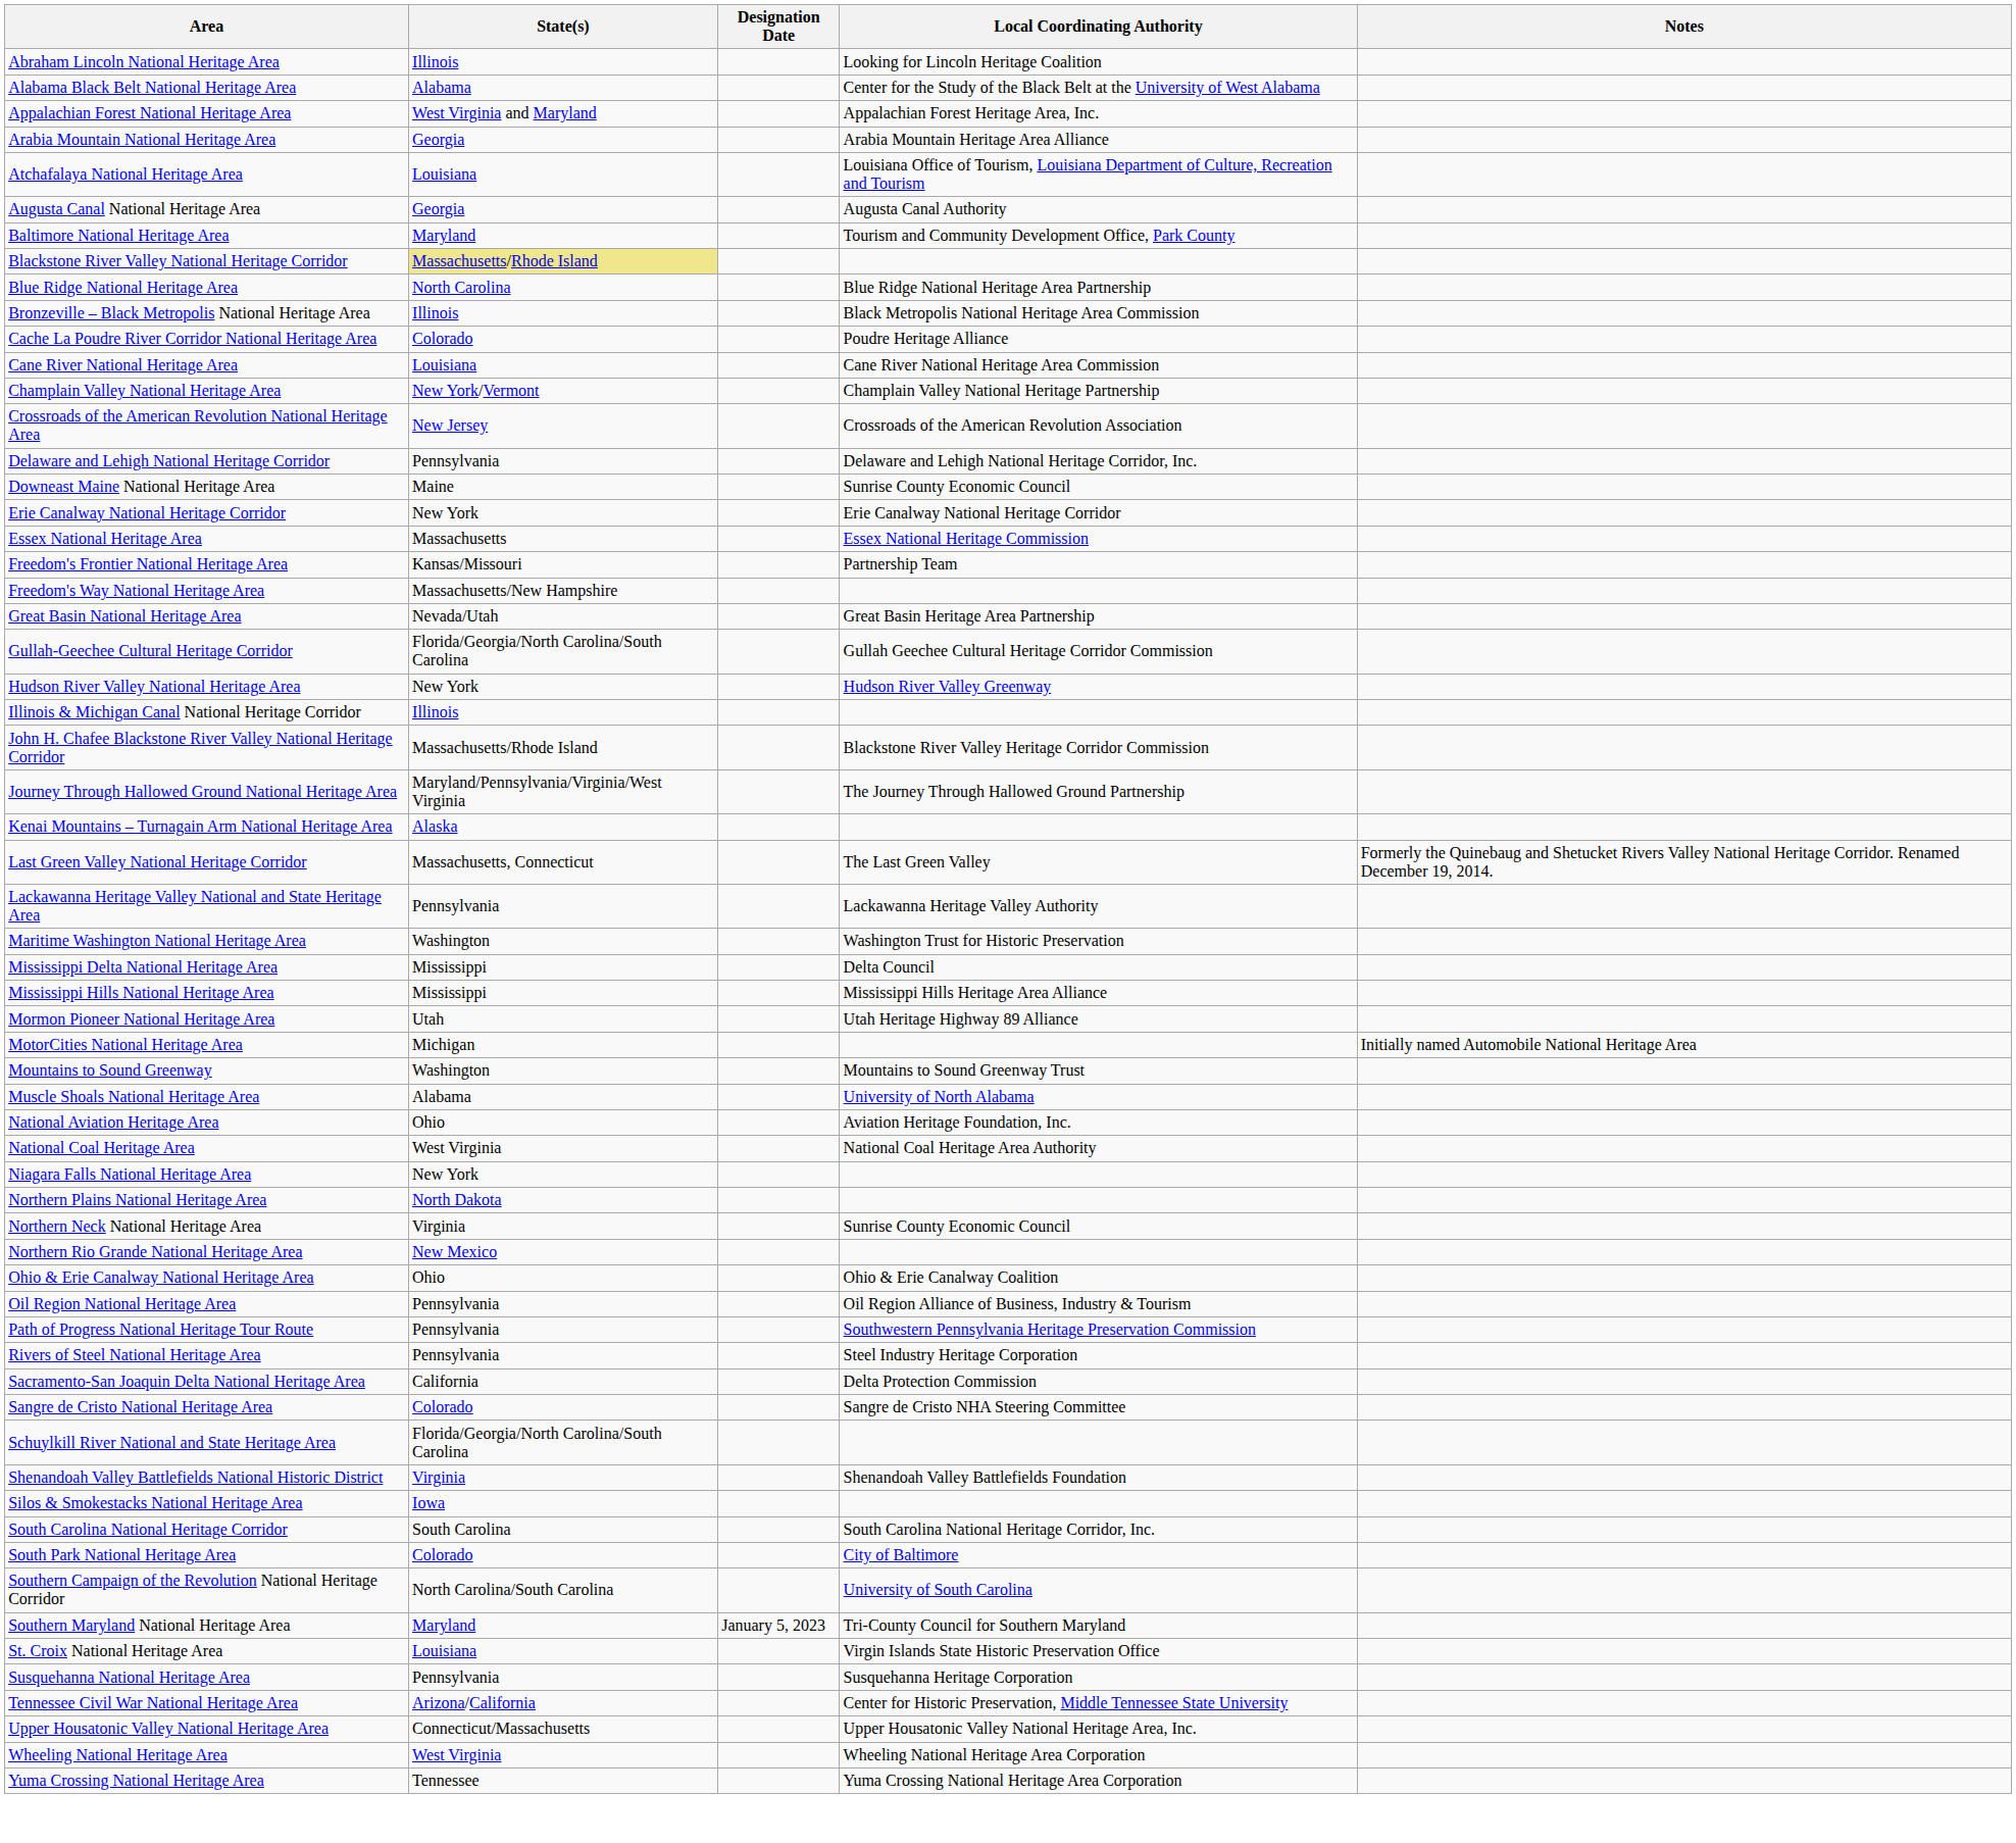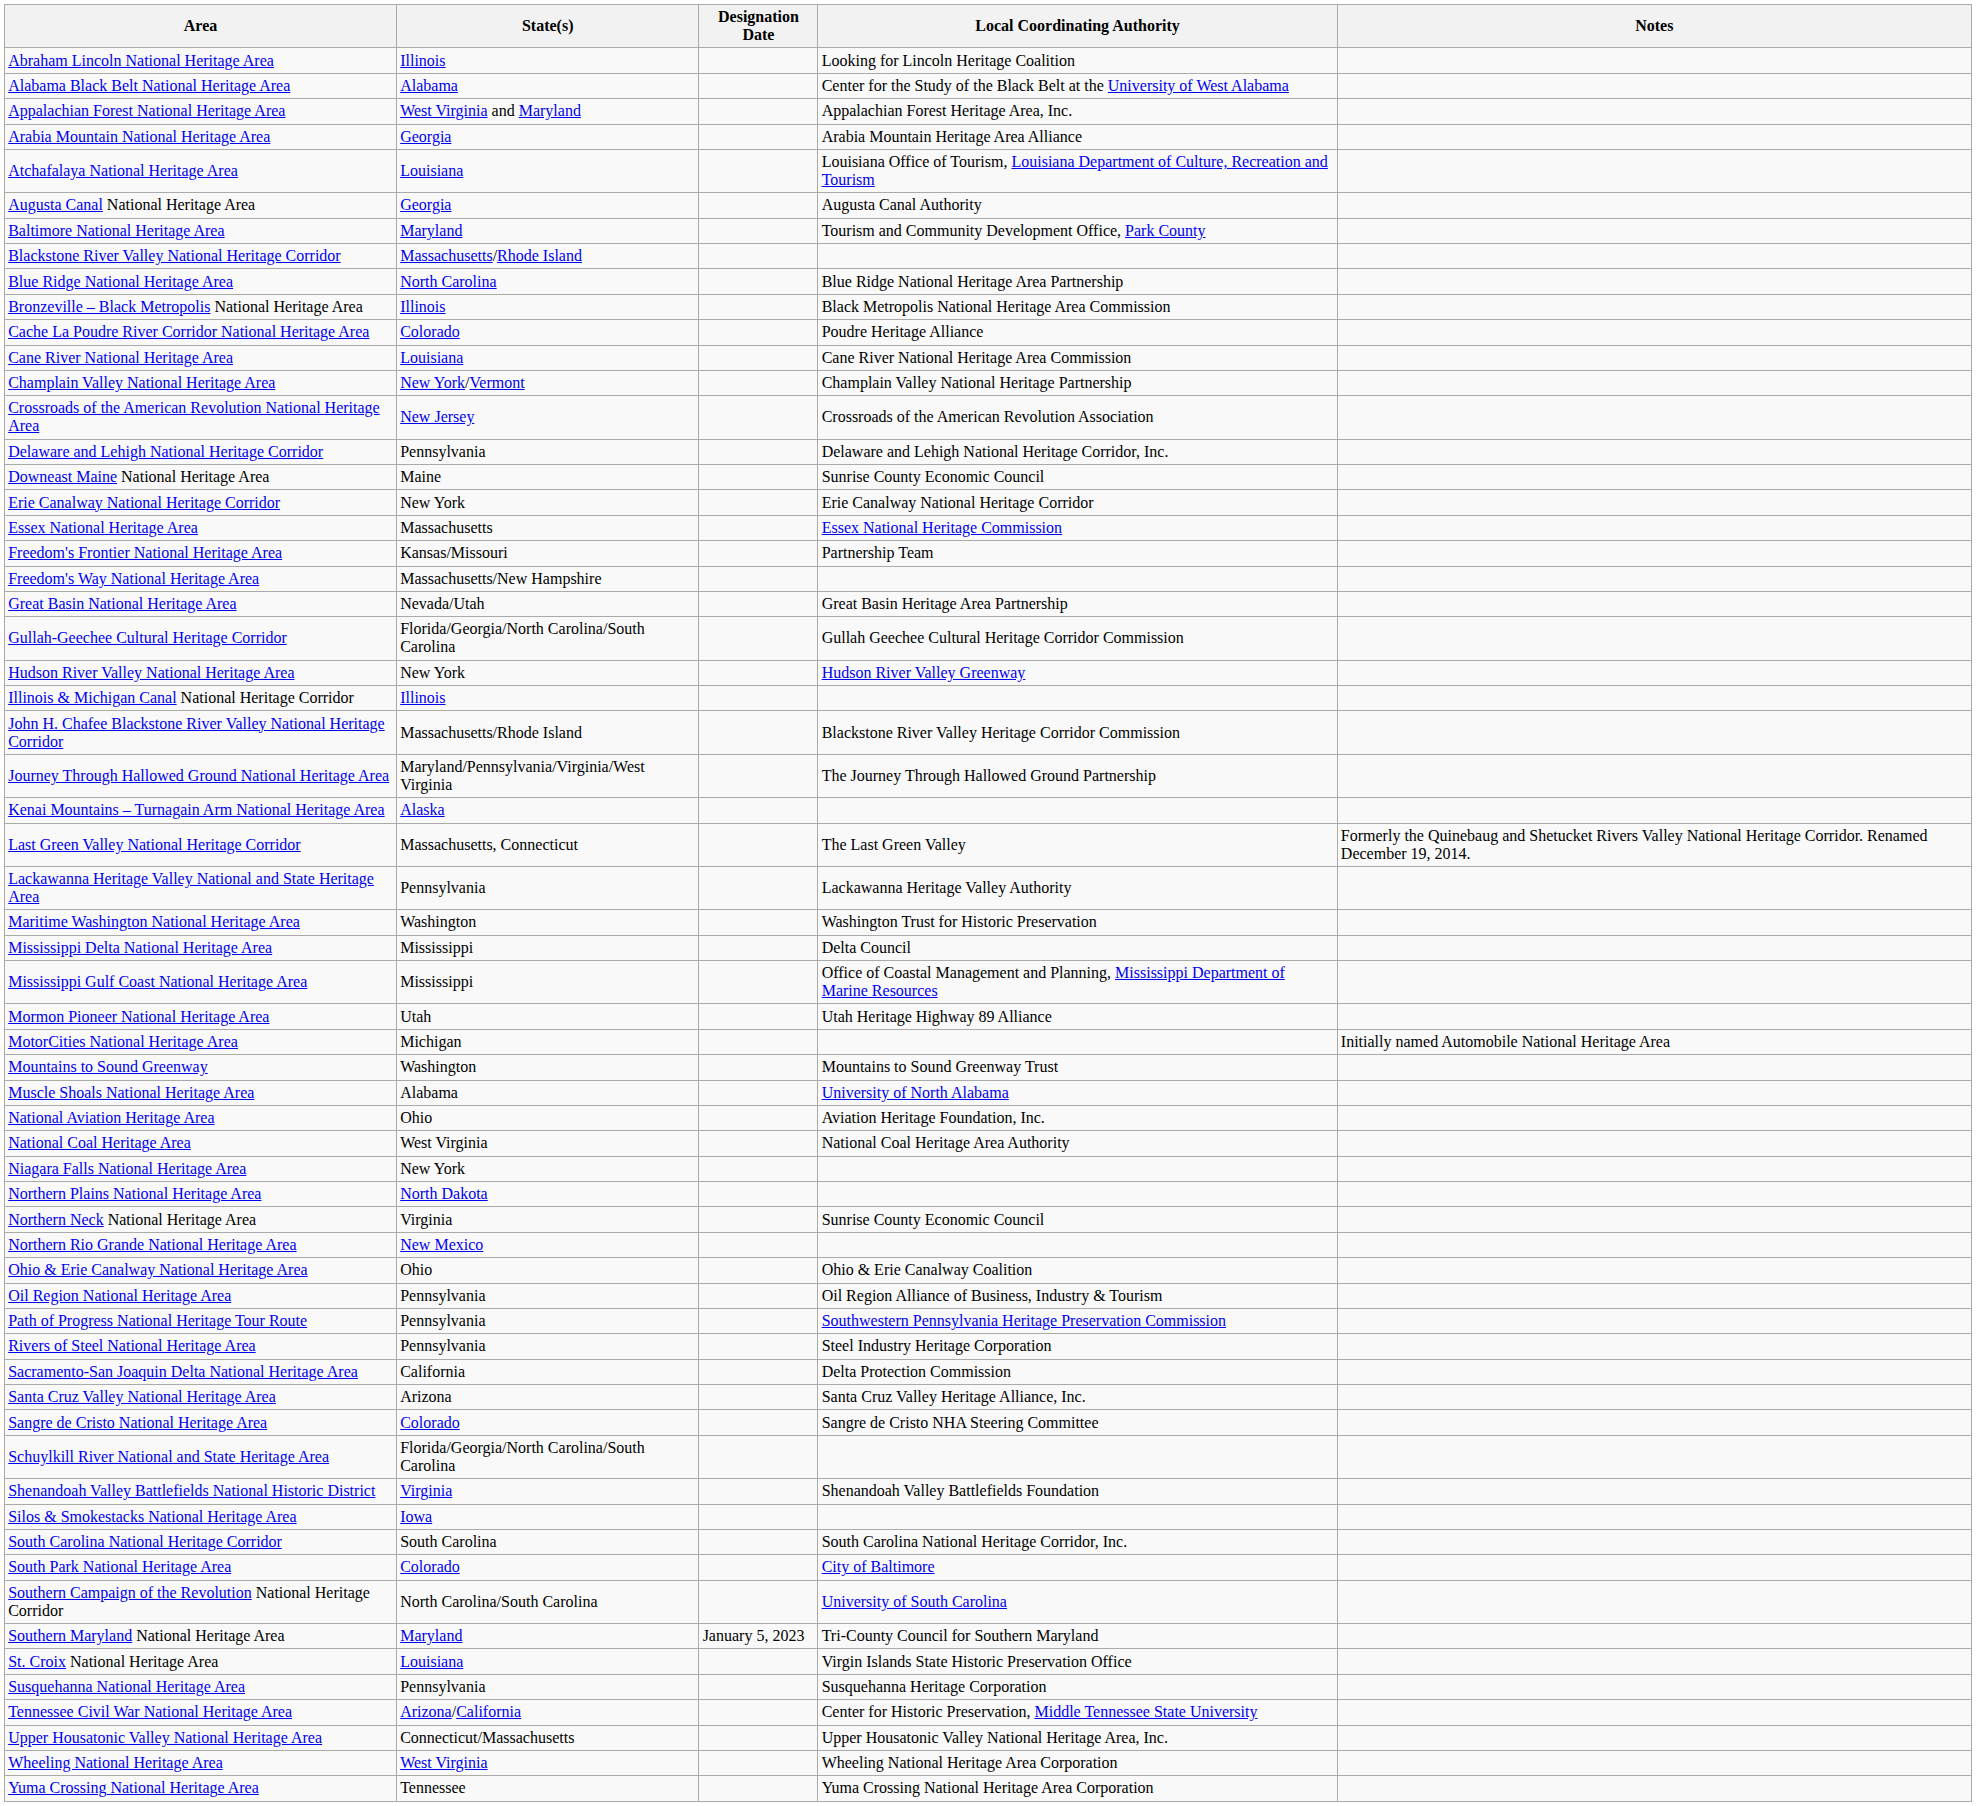Blackstone River Valley National Heritage Corridor | State(s): khaki background -> no background
+ row: Mississippi Gulf Coast National Heritage Area | Mississippi | Office of Coastal Management and Planning, Mississippi Department of Marine Resources
- row: Mississippi Hills National Heritage Area | Mississippi | Mississippi Hills Heritage Area Alliance
+ row: Santa Cruz Valley National Heritage Area | Arizona | Santa Cruz Valley Heritage Alliance, Inc.
